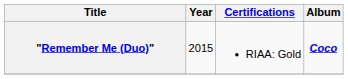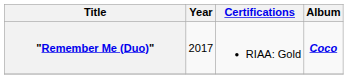"Remember Me (Duo)" | Year: 2015 -> 2017
